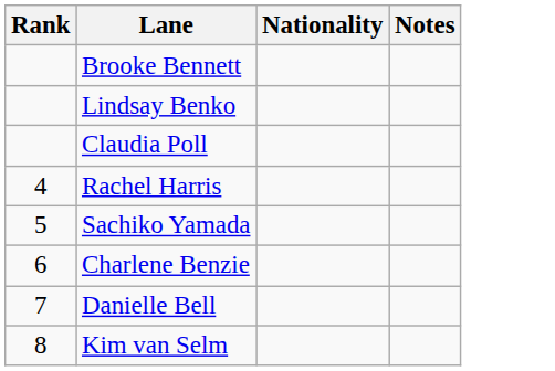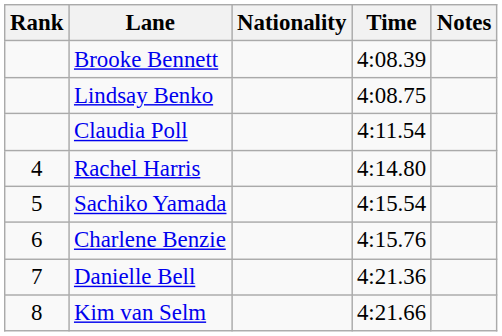+ column: Time | 4:08.39 | 4:08.75 | 4:11.54 | 4:14.80 | 4:15.54 | 4:15.76 | 4:21.36 | 4:21.66
